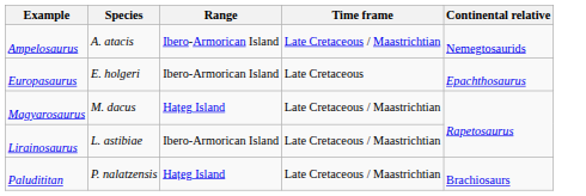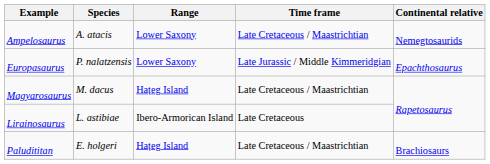Ampelosaurus | Range: Ibero-Armorican Island -> Lower Saxony
Europasaurus | Species: E. holgeri -> P. nalatzensis
Europasaurus | Range: Ibero-Armorican Island -> Lower Saxony
Europasaurus | Time frame: Late Cretaceous -> Late Jurassic / Middle Kimmeridgian
Lirainosaurus | Time frame: Late Cretaceous / Maastrichtian -> Late Cretaceous
Paludititan | Species: P. nalatzensis -> E. holgeri
